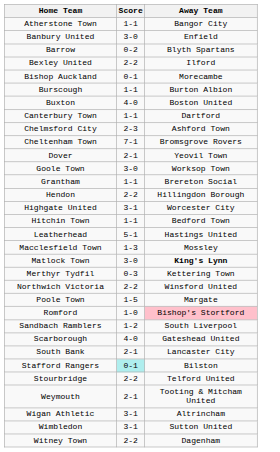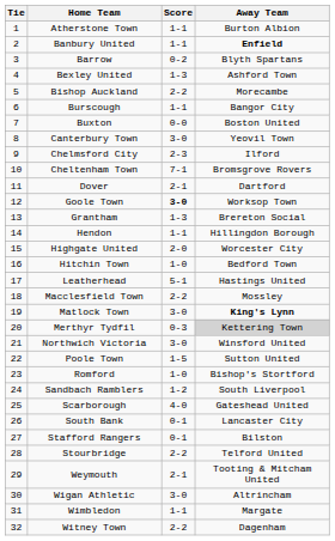+ column: Tie | 1 | 2 | 3 | 4 | 5 | 6 | 7 | 8 | 9 | 10 | 11 | 12 | 13 | 14 | 15 | 16 | 17 | 18 | 19 | 20 | 21 | 22 | 23 | 24 | 25 | 26 | 27 | 28 | 29 | 30 | 31 | 32
Atherstone Town | Away Team: Bangor City -> Burton Albion
Banbury United | Score: 3-0 -> 1-1
Banbury United | Away Team: normal -> bold
Bexley United | Score: 2-2 -> 1-3
Bexley United | Away Team: Ilford -> Ashford Town
Bishop Auckland | Score: 0-1 -> 2-2
Burscough | Away Team: Burton Albion -> Bangor City
Buxton | Score: 4-0 -> 0-0
Canterbury Town | Score: 1-1 -> 3-0
Canterbury Town | Away Team: Dartford -> Yeovil Town
Chelmsford City | Away Team: Ashford Town -> Ilford
Dover | Away Team: Yeovil Town -> Dartford
Goole Town | Score: normal -> bold
Grantham | Score: 1-1 -> 1-3
Hendon | Score: 2-2 -> 1-1
Highgate United | Score: 3-1 -> 2-0
Hitchin Town | Score: 1-1 -> 1-0
Macclesfield Town | Score: 1-3 -> 2-2
Merthyr Tydfil | Away Team: no background -> lightgrey background
Northwich Victoria | Score: 2-2 -> 3-0
Poole Town | Away Team: Margate -> Sutton United
Romford | Away Team: pink background -> no background
South Bank | Score: 2-1 -> 0-1
Stafford Rangers | Score: paleturquoise background -> no background
Wigan Athletic | Score: 3-1 -> 3-0
Wimbledon | Score: 3-1 -> 1-1
Wimbledon | Away Team: Sutton United -> Margate
